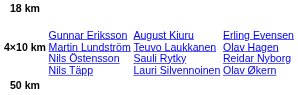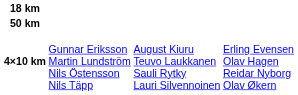rows swapped: 50 km <-> 4×10 km
